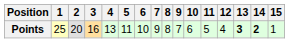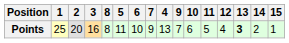columns swapped: 4 <-> 8
Points | 14: bold -> normal
